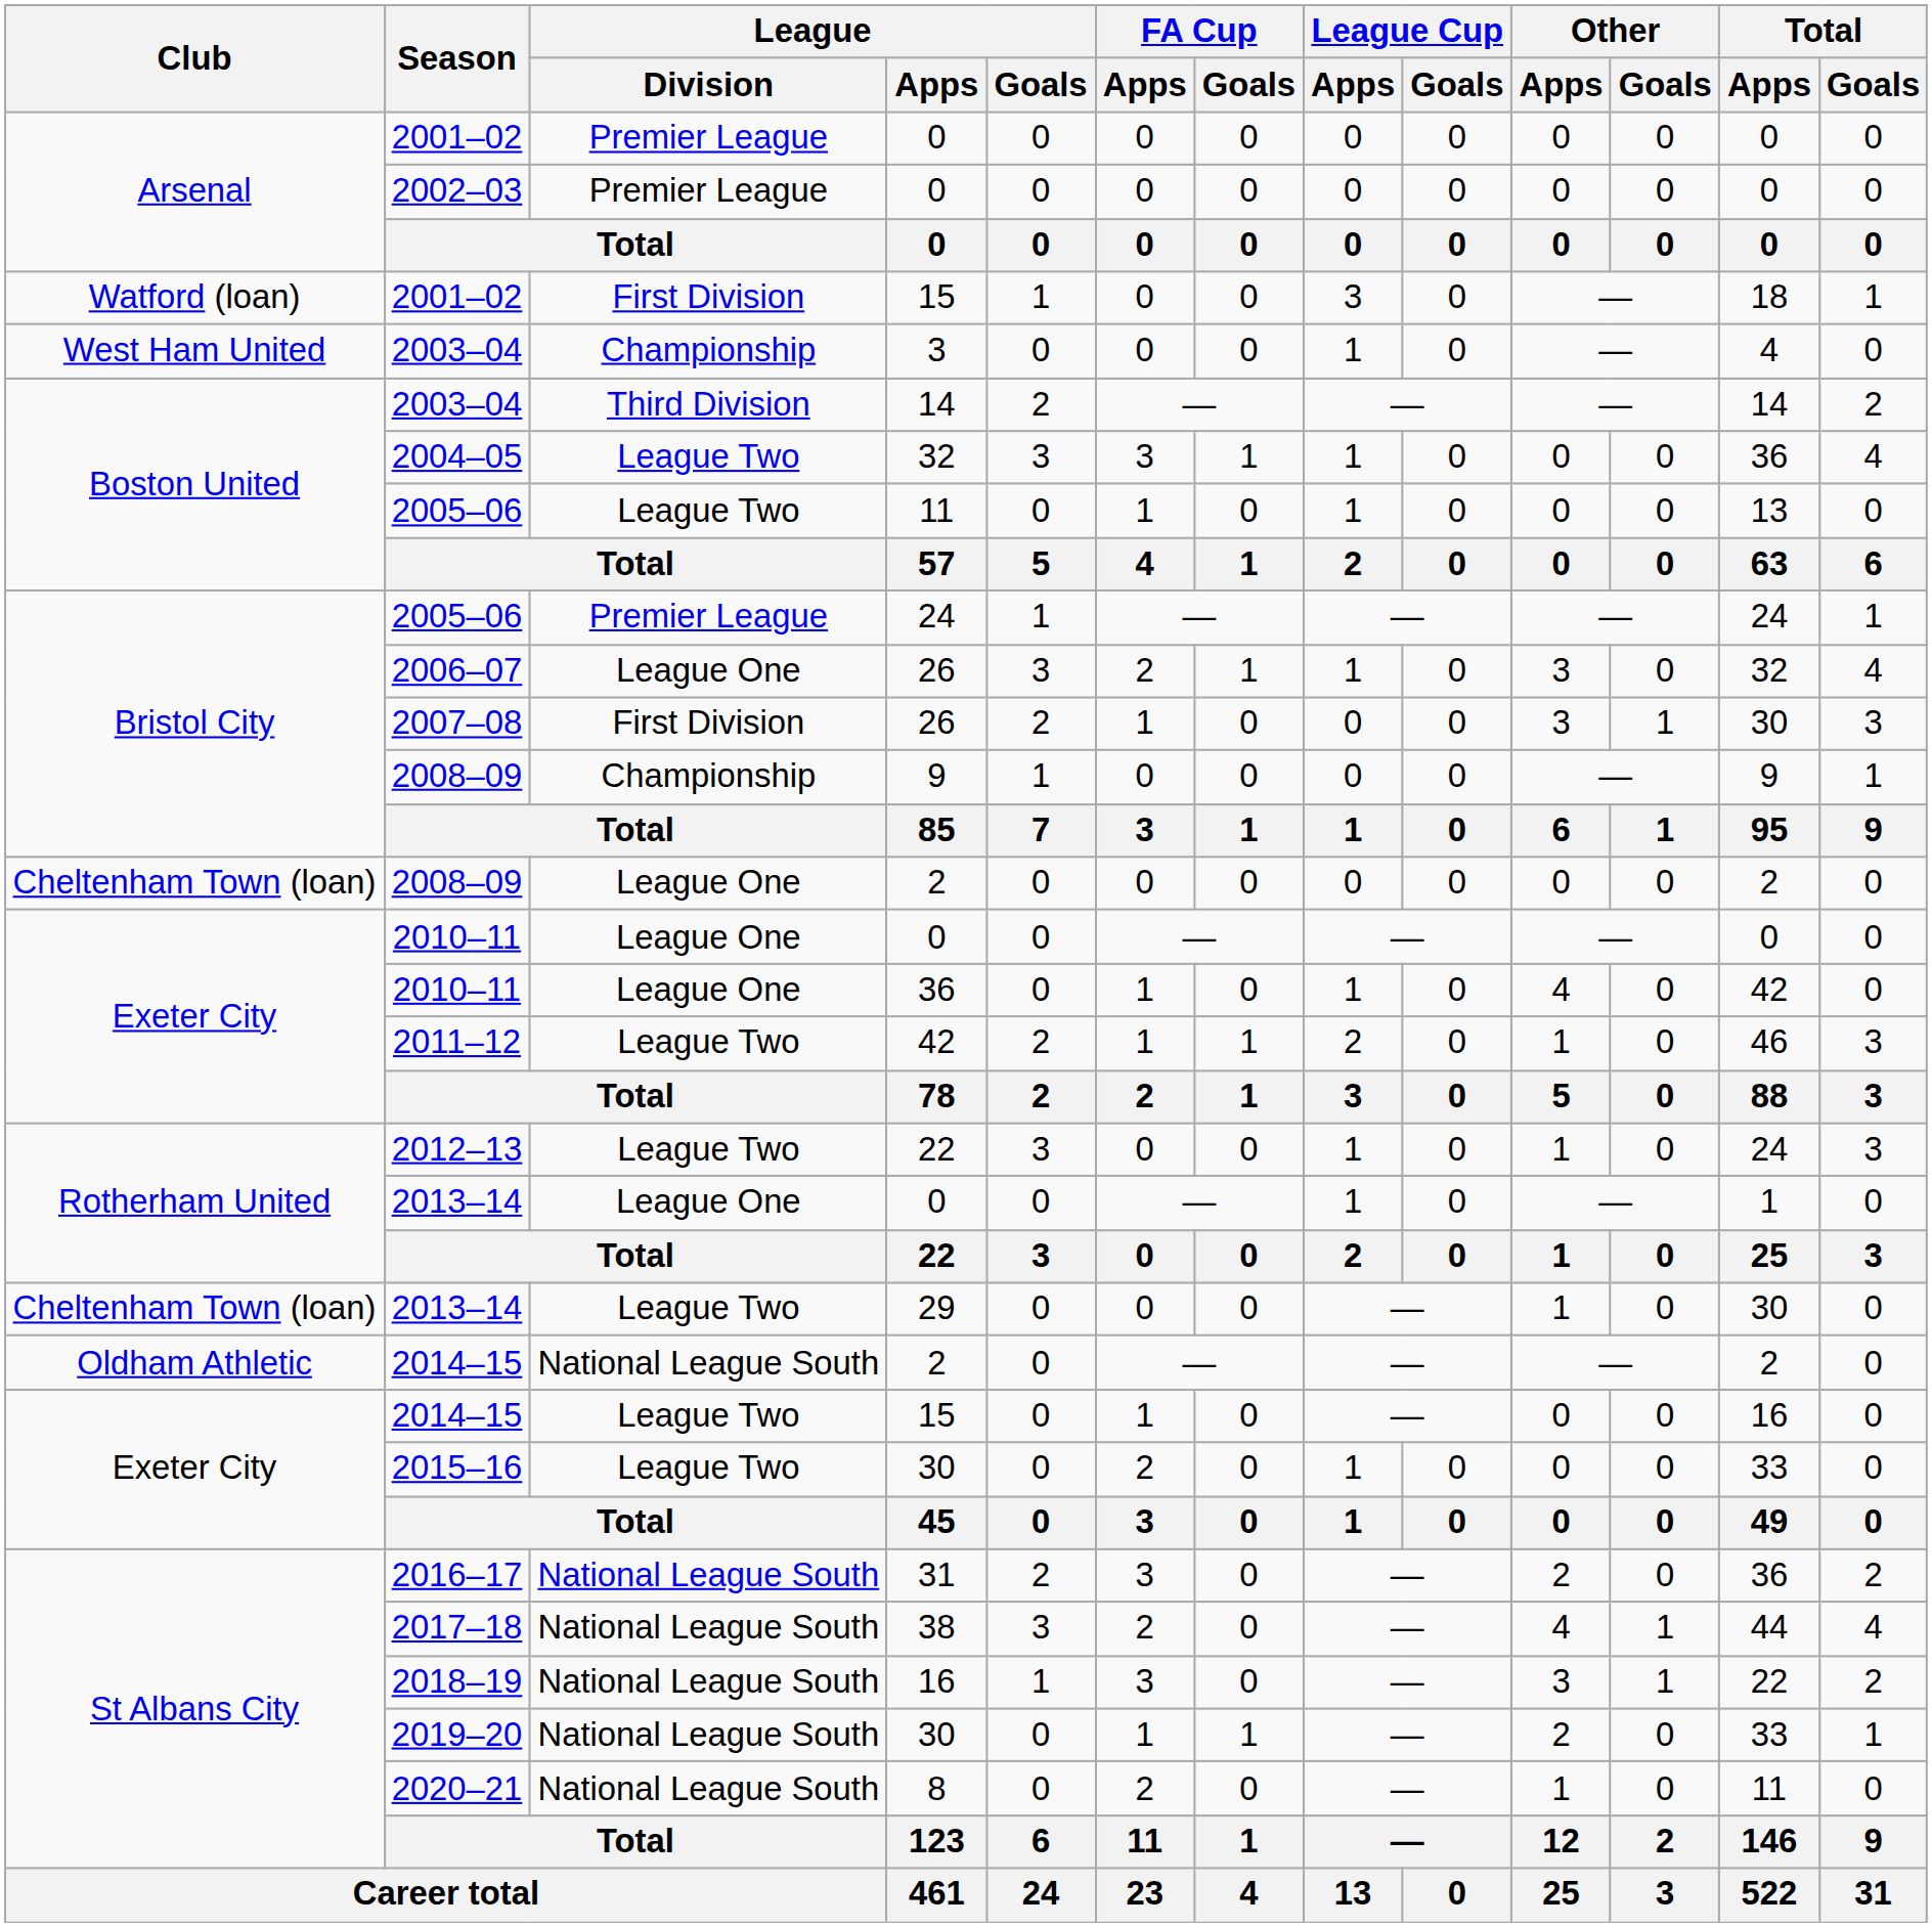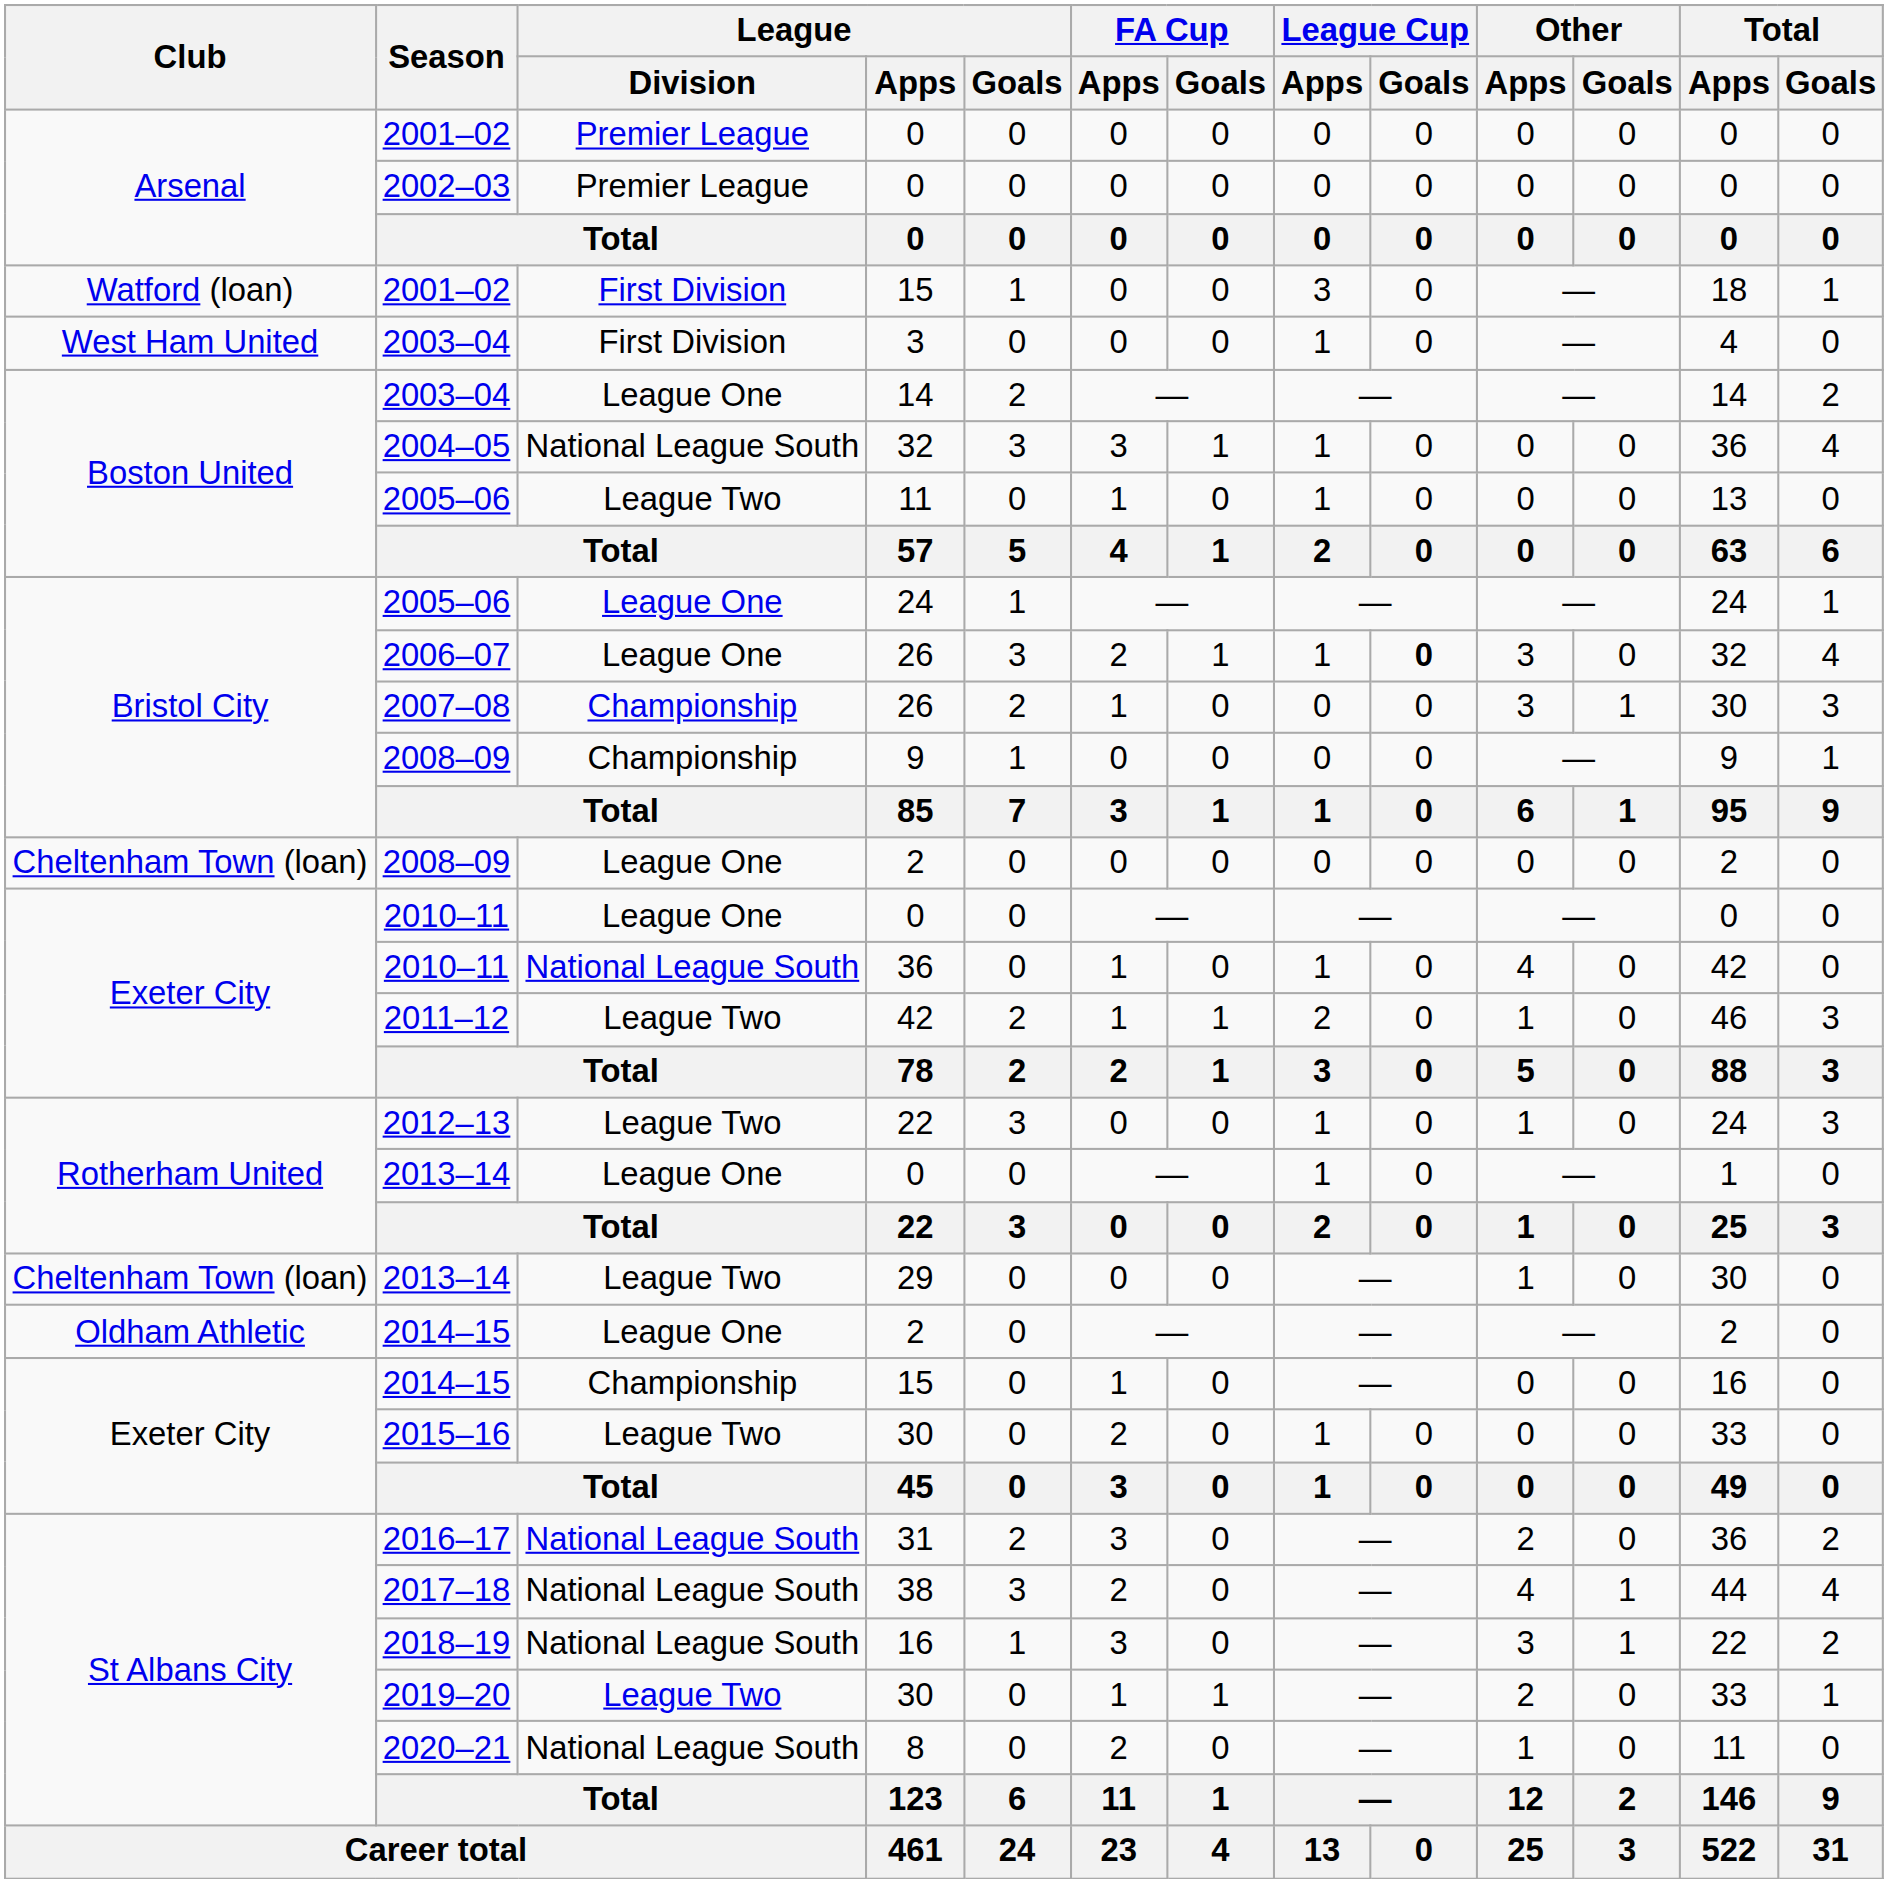2003–04 / 3 | League / Division: Championship -> First Division
2003–04 / 14 | League / Division: Third Division -> League One
2004–05 | League / Division: League Two -> National League South
2005–06 / 24 | League / Division: Premier League -> League One
2006–07 | League Cup / Goals: normal -> bold
2007–08 | League / Division: First Division -> Championship
2010–11 / 36 | League / Division: League One -> National League South
2014–15 / 2 | League / Division: National League South -> League One
2014–15 / 15 | League / Division: League Two -> Championship
2019–20 | League / Division: National League South -> League Two
